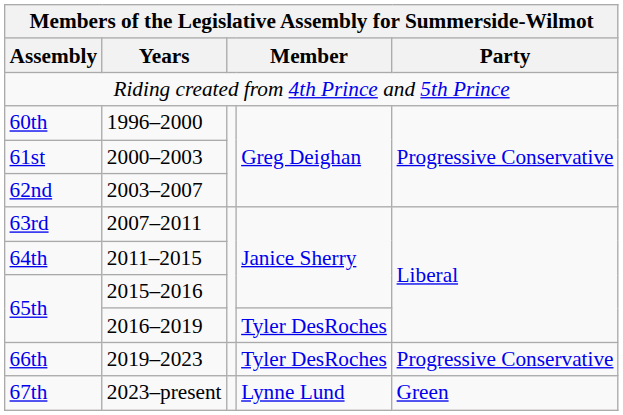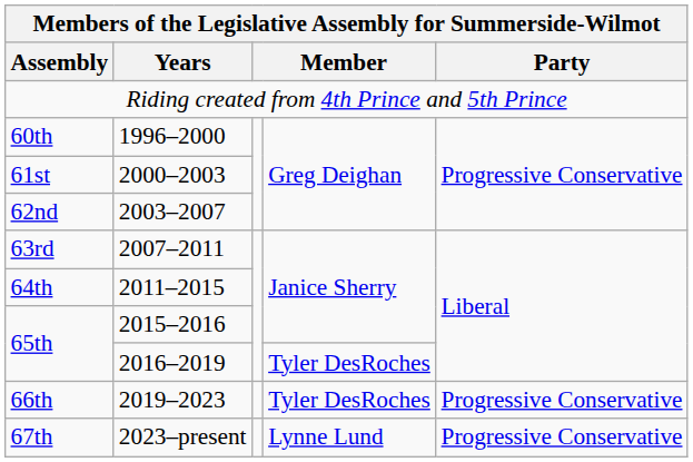67th | Party: Green -> Progressive Conservative
